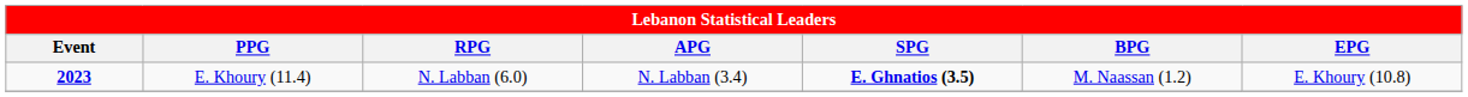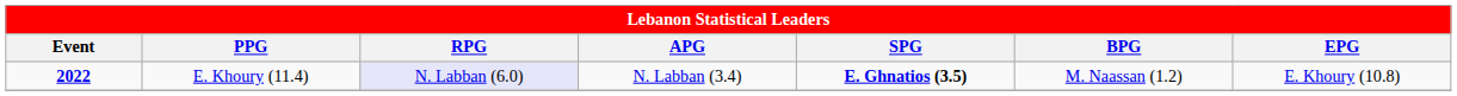E. Khoury (11.4) | Event: 2023 -> 2022
E. Khoury (11.4) | RPG: no background -> lavender background
